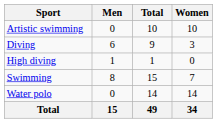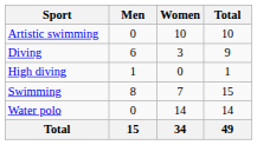columns swapped: Women <-> Total
